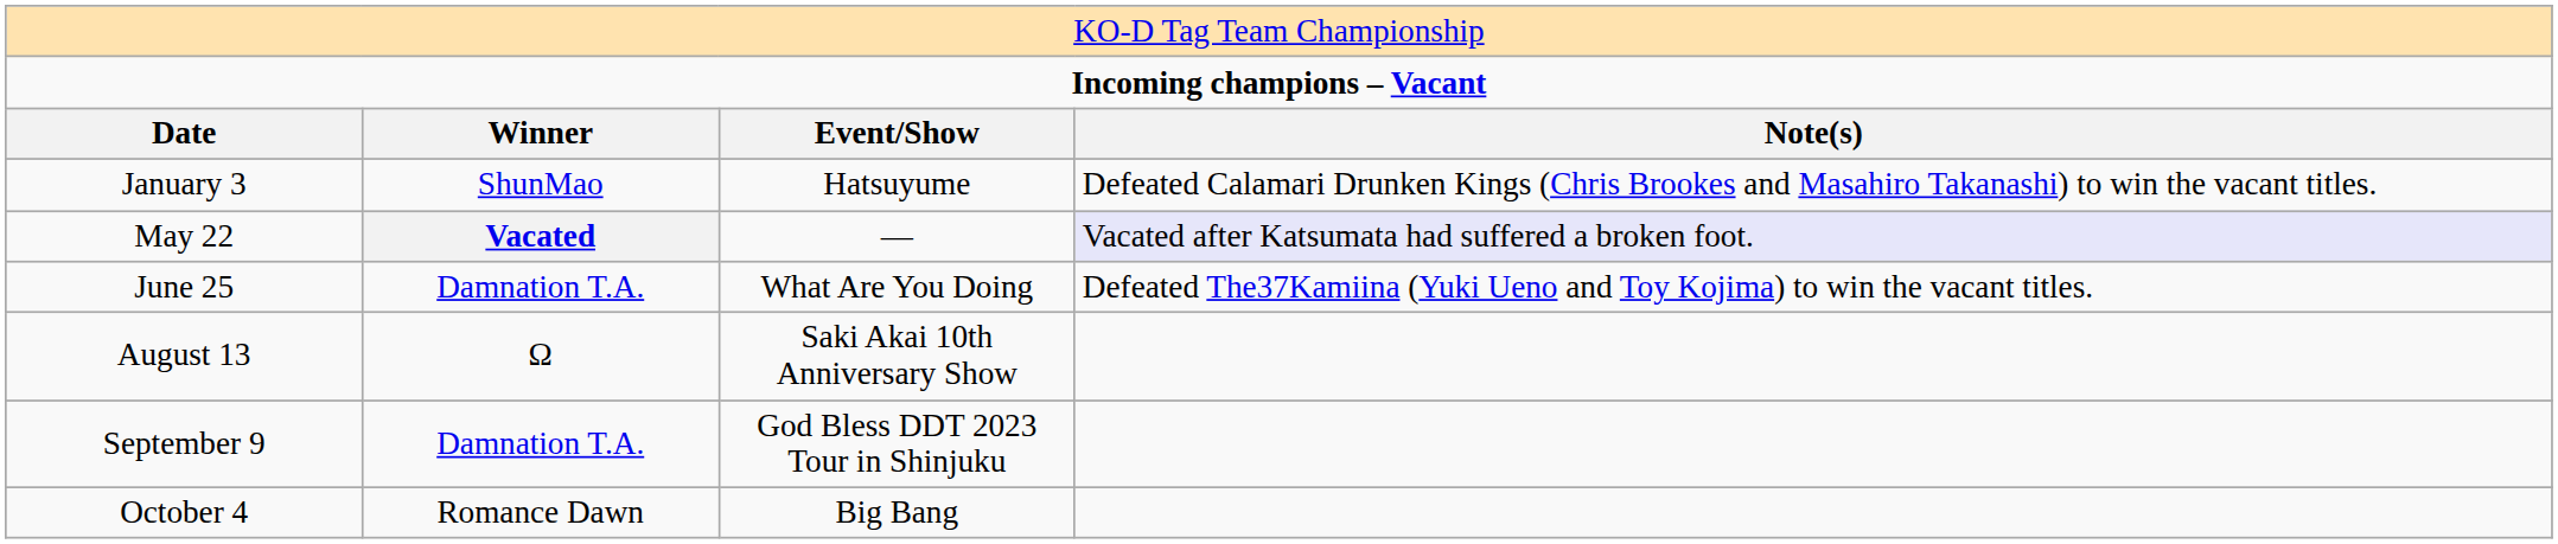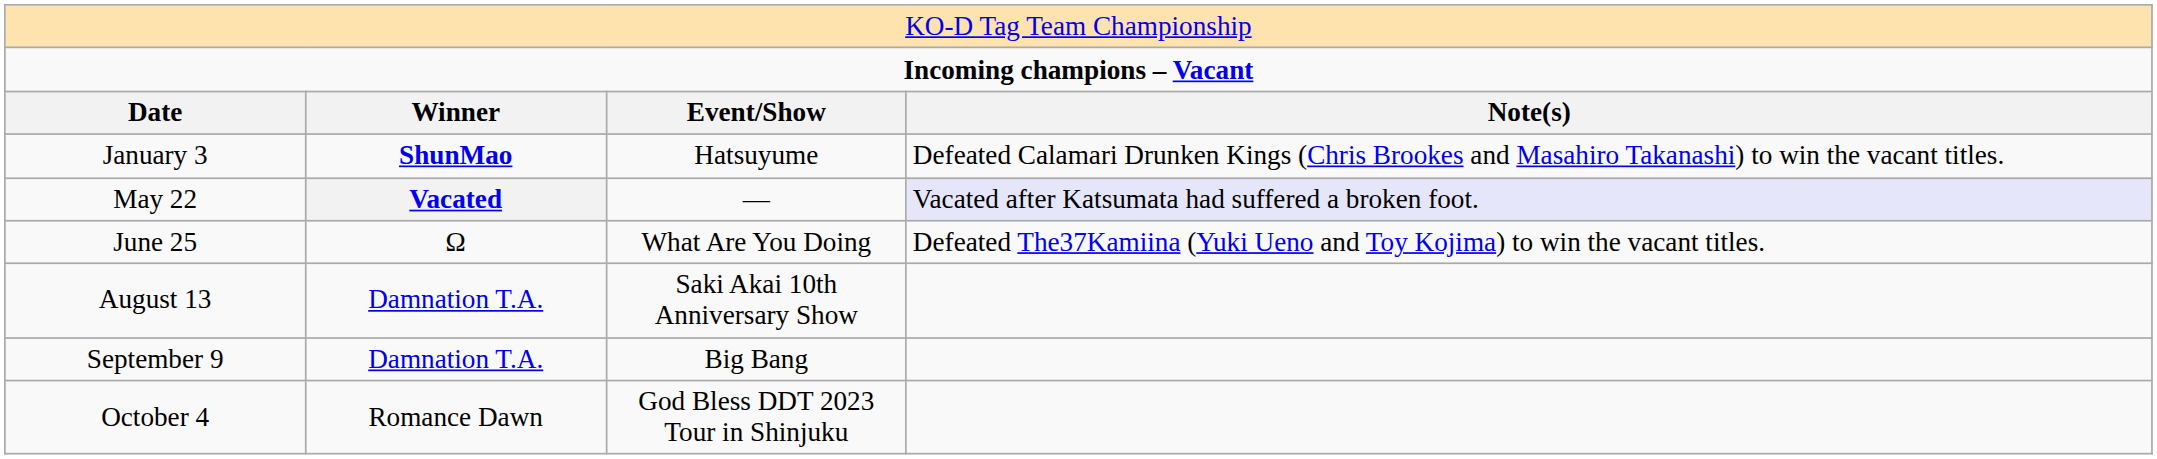January 3 | column 2: normal -> bold
June 25 | column 2: Damnation T.A. -> Ω
August 13 | column 2: Ω -> Damnation T.A.
September 9 | column 3: God Bless DDT 2023 Tour in Shinjuku -> Big Bang
October 4 | column 3: Big Bang -> God Bless DDT 2023 Tour in Shinjuku
